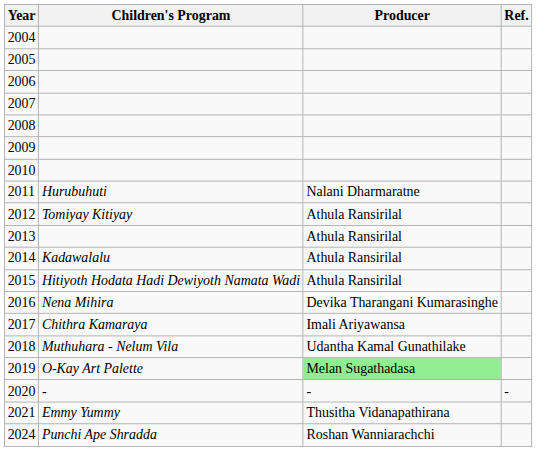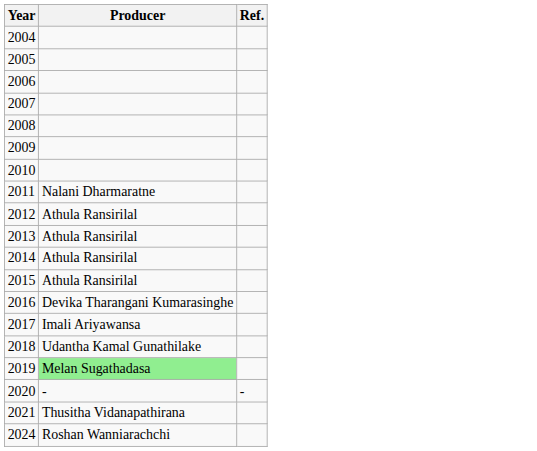- column: Children's Program | Hurubuhuti | Tomiyay Kitiyay | Kadawalalu | Hitiyoth Hodata Hadi Dewiyoth Namata Wadi | Nena Mihira | Chithra Kamaraya | Muthuhara - Nelum Vila | O-Kay Art Palette | - | Emmy Yummy | Punchi Ape Shradda
